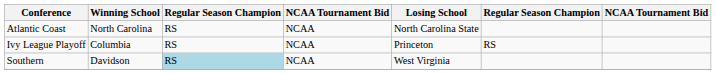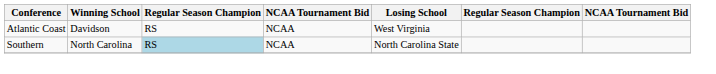Atlantic Coast | Winning School: North Carolina -> Davidson
Atlantic Coast | Losing School: North Carolina State -> West Virginia
- row: Ivy League Playoff | Columbia | RS | NCAA | Princeton | RS
Southern | Winning School: Davidson -> North Carolina
Southern | Losing School: West Virginia -> North Carolina State
